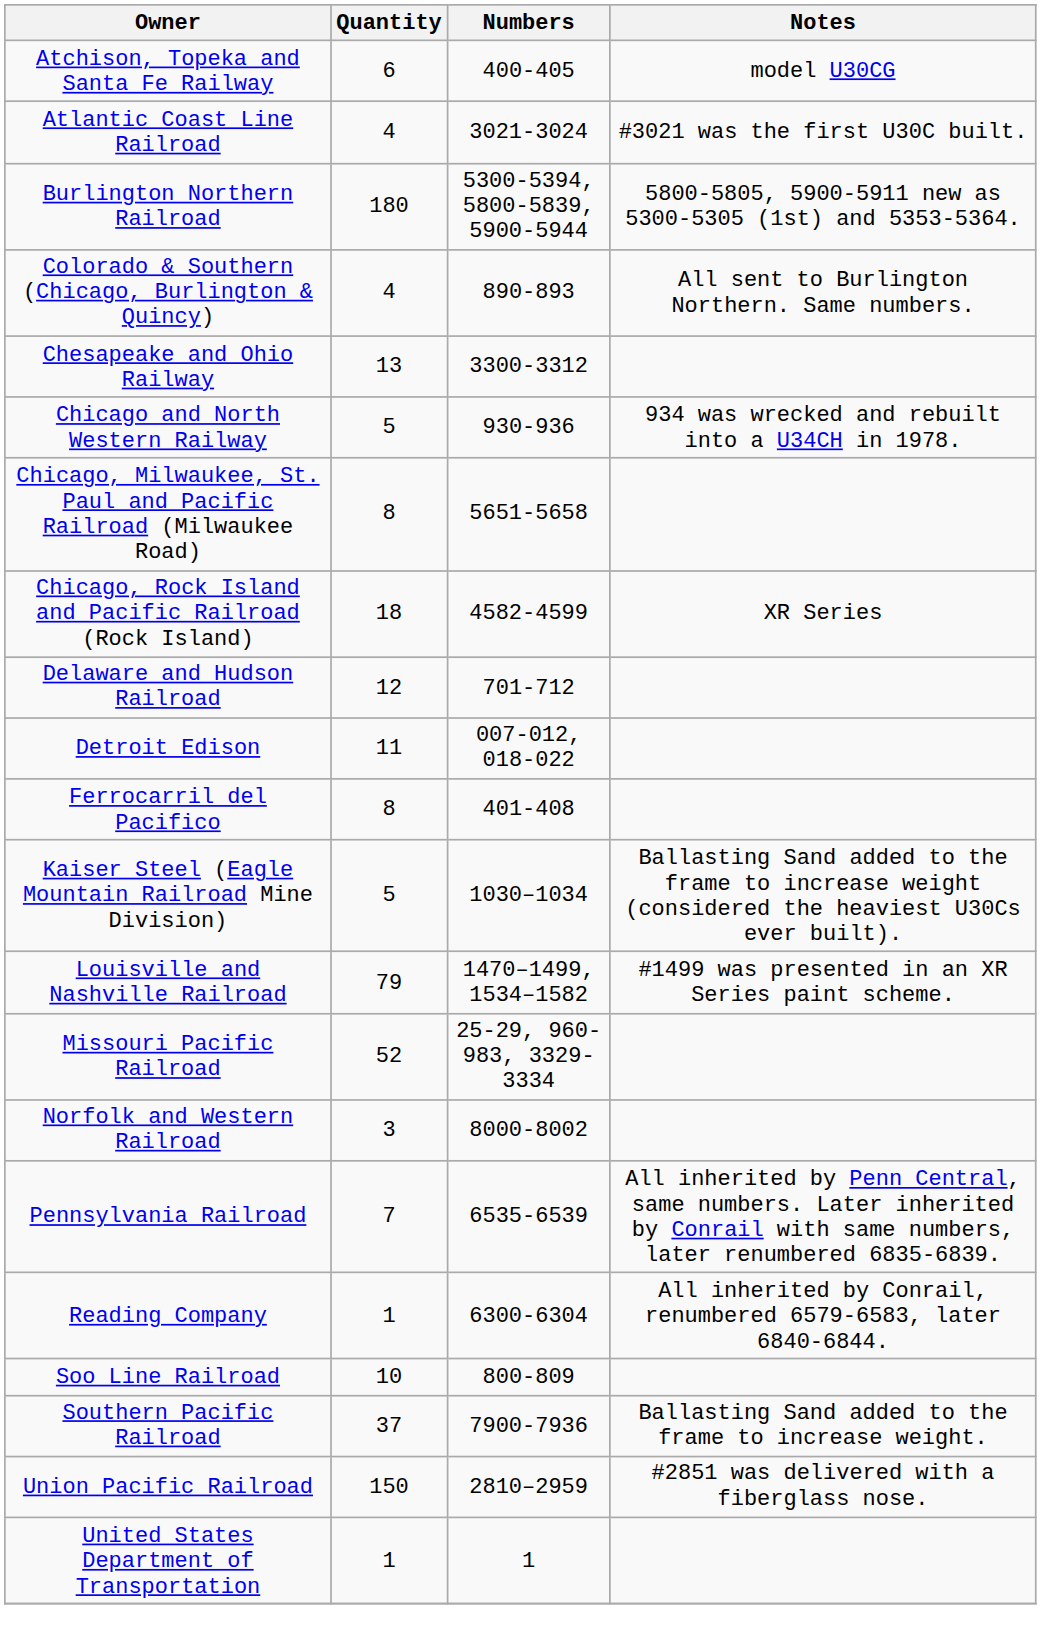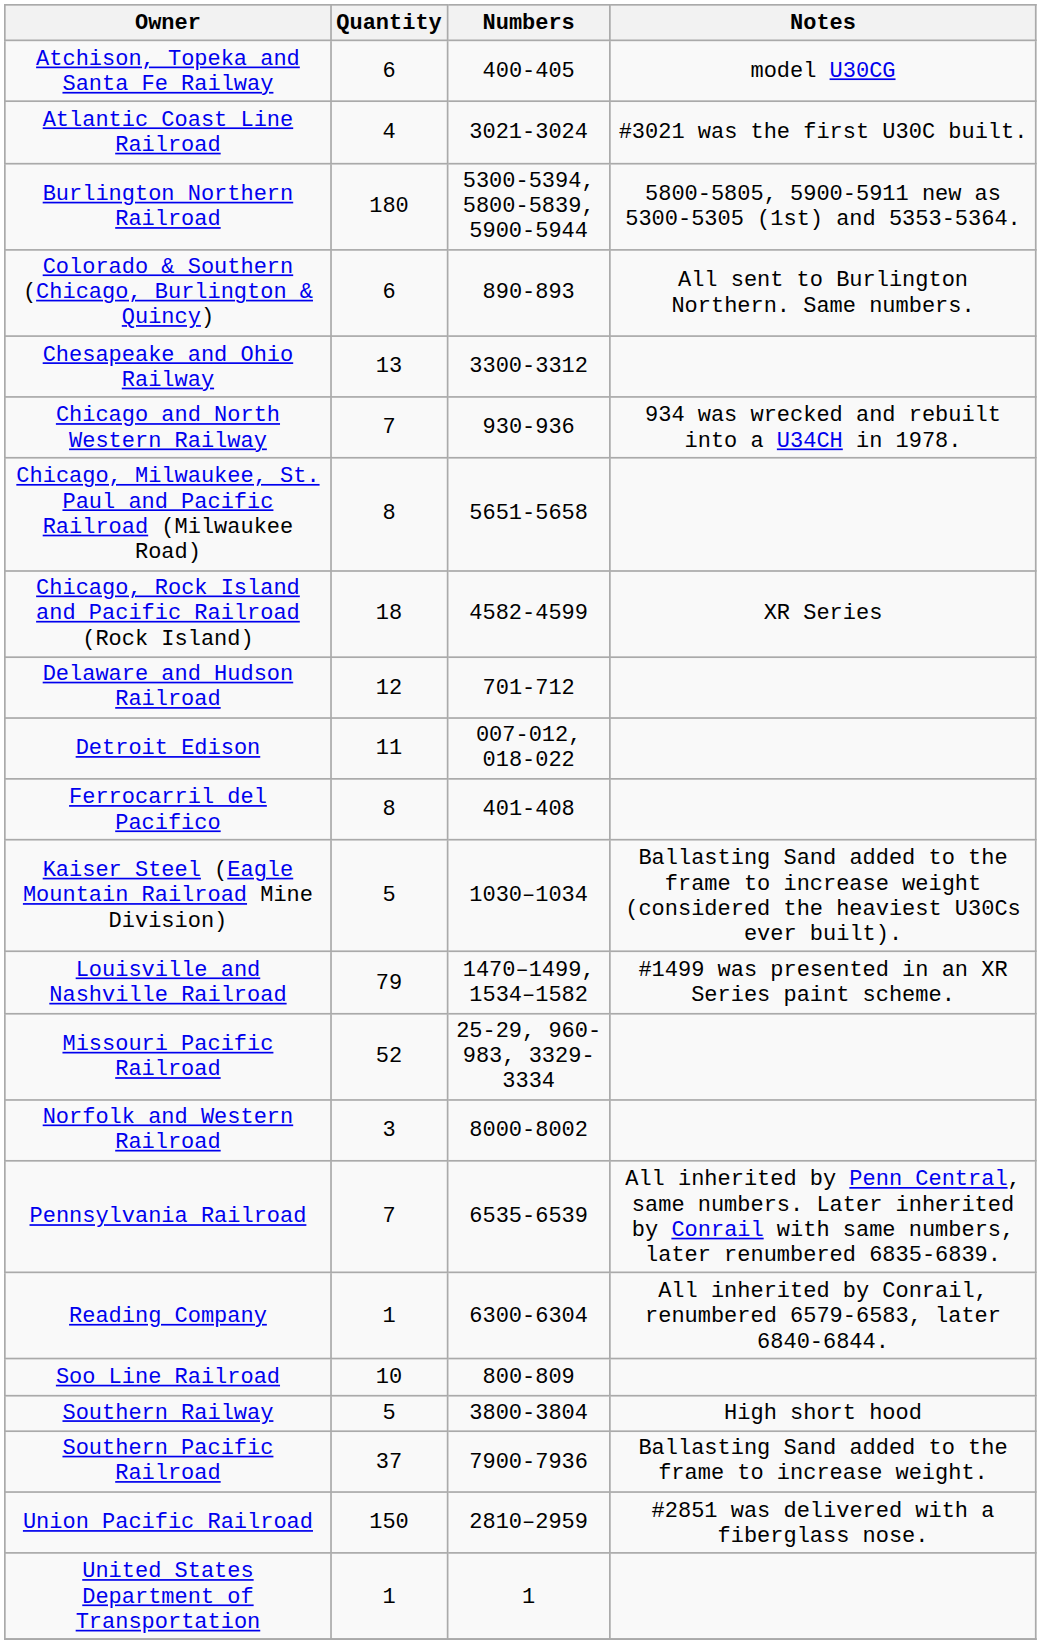Colorado & Southern (Chicago, Burlington & Quincy) | Quantity: 4 -> 6
Chicago and North Western Railway | Quantity: 5 -> 7
+ row: Southern Railway | 5 | 3800-3804 | High short hood
